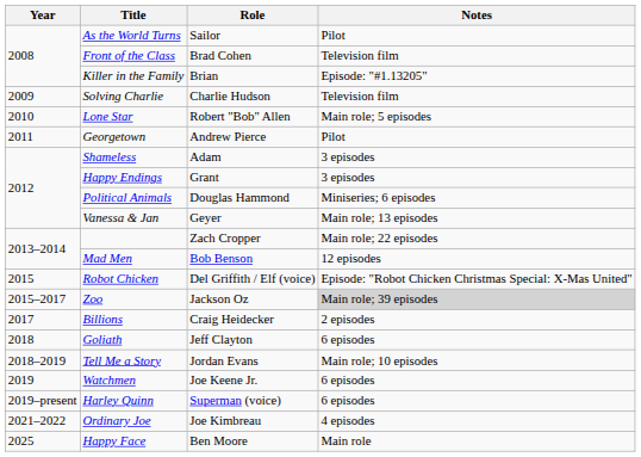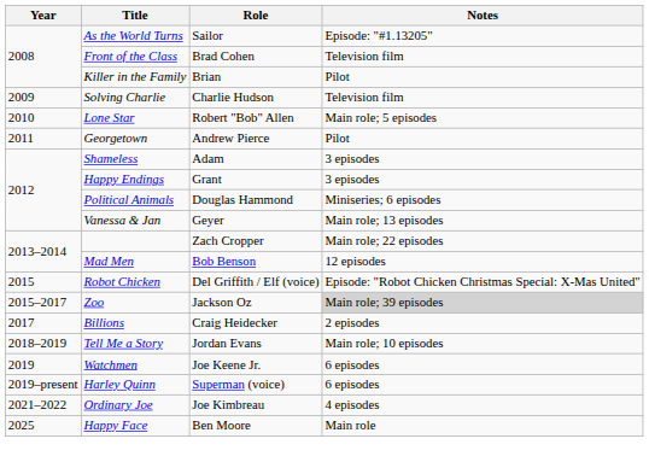As the World Turns | Notes: Pilot -> Episode: "#1.13205"
Killer in the Family | Notes: Episode: "#1.13205" -> Pilot
- row: 2018 | Goliath | Jeff Clayton | 6 episodes
